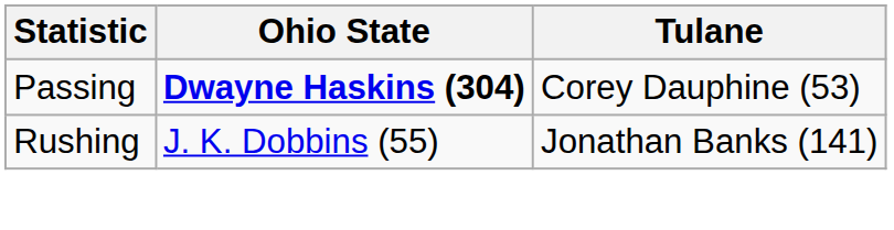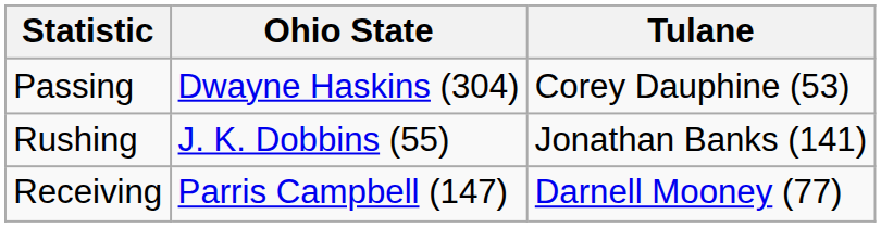Passing | Ohio State: bold -> normal
+ row: Receiving | Parris Campbell (147) | Darnell Mooney (77)
